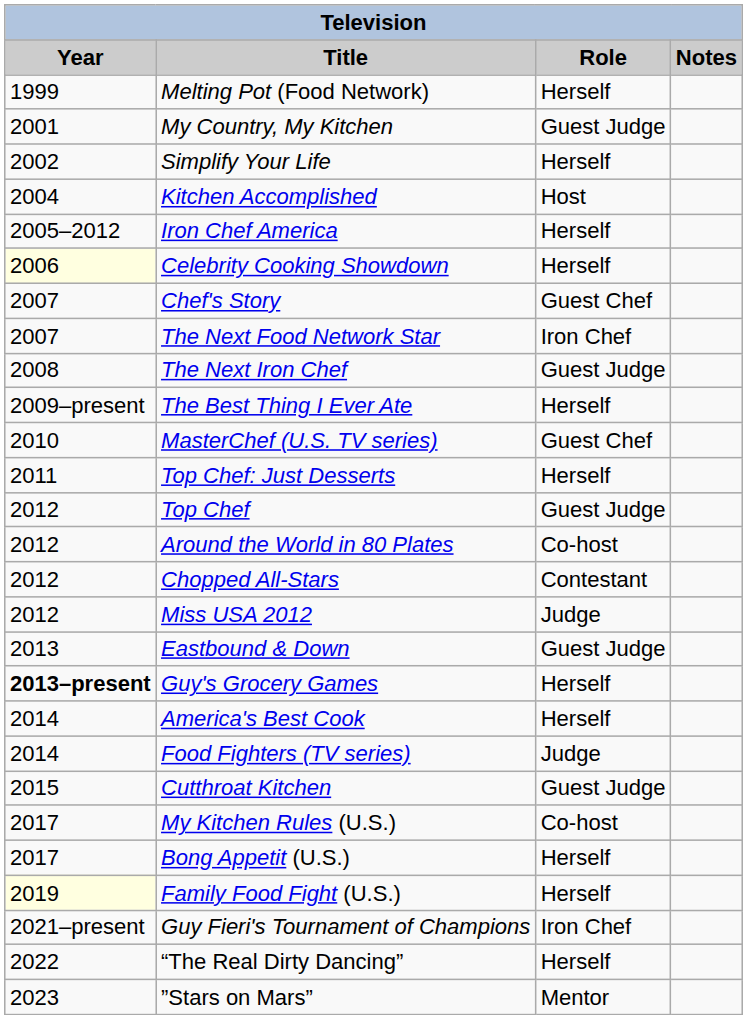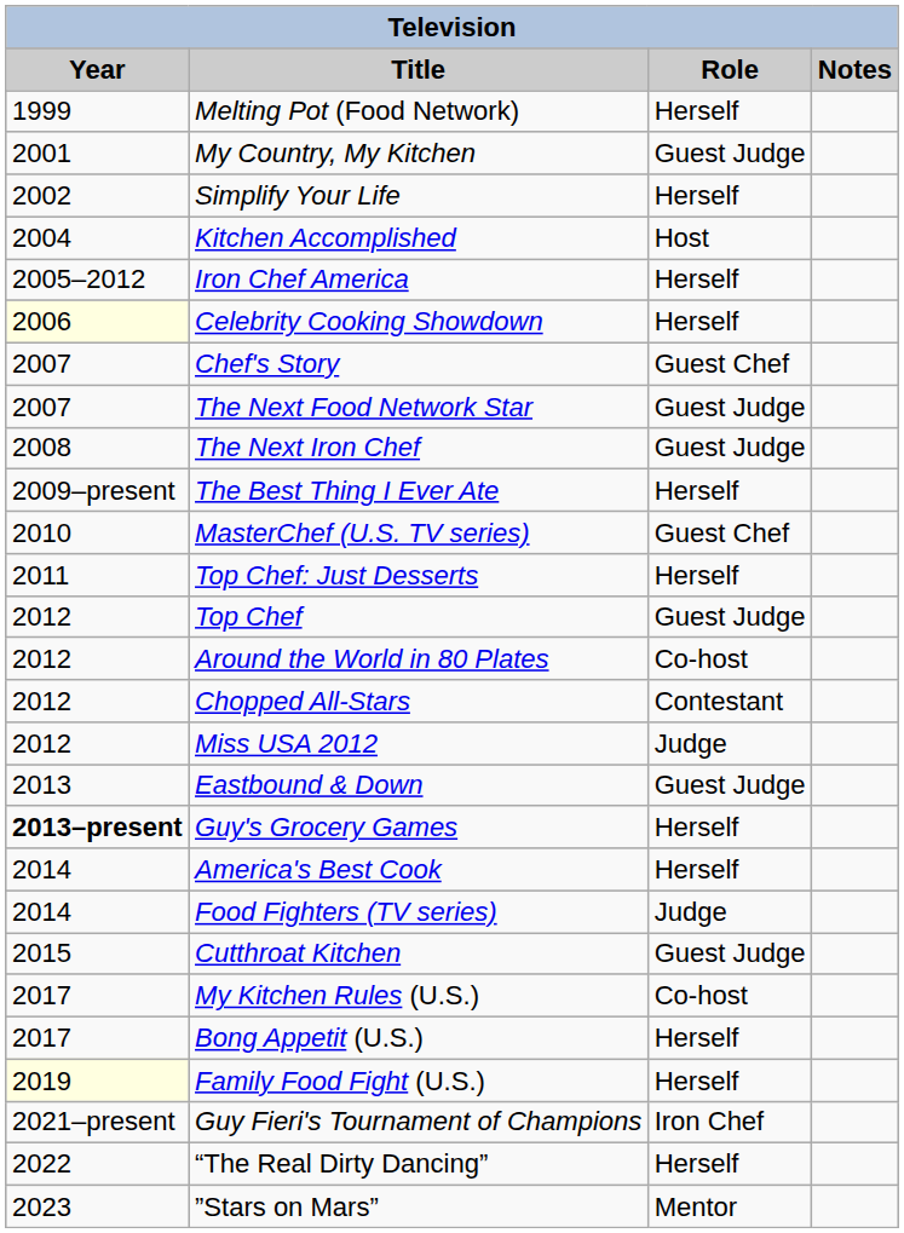The Next Food Network Star | Role: Iron Chef -> Guest Judge
